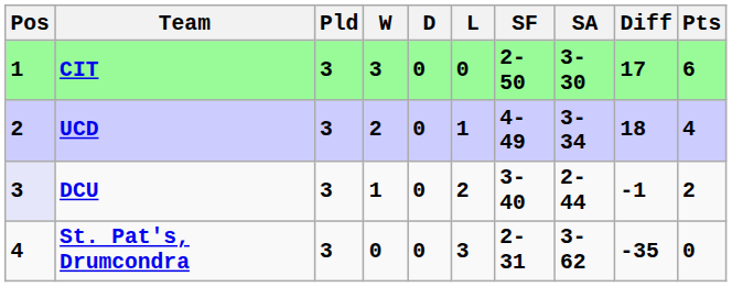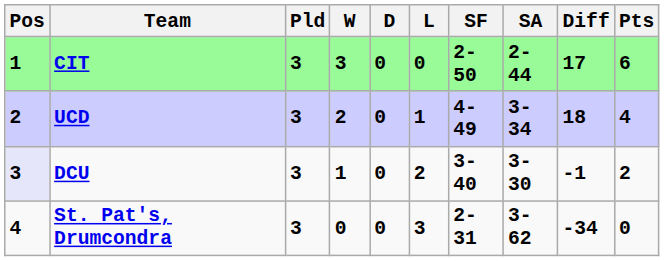CIT | SA: 3-30 -> 2-44
DCU | SA: 2-44 -> 3-30
St. Pat's, Drumcondra | Diff: -35 -> -34
